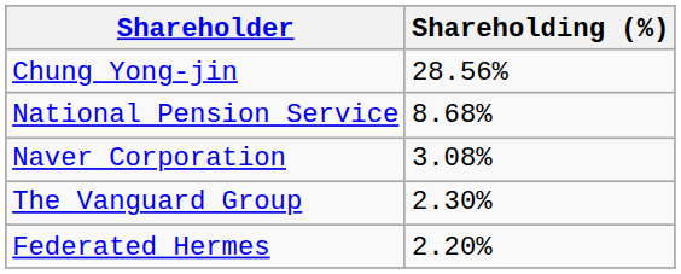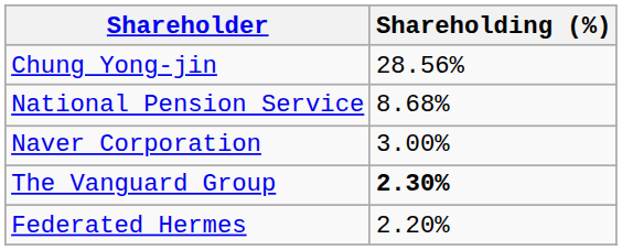Naver Corporation | Shareholding (%): 3.08% -> 3.00%
The Vanguard Group | Shareholding (%): normal -> bold
